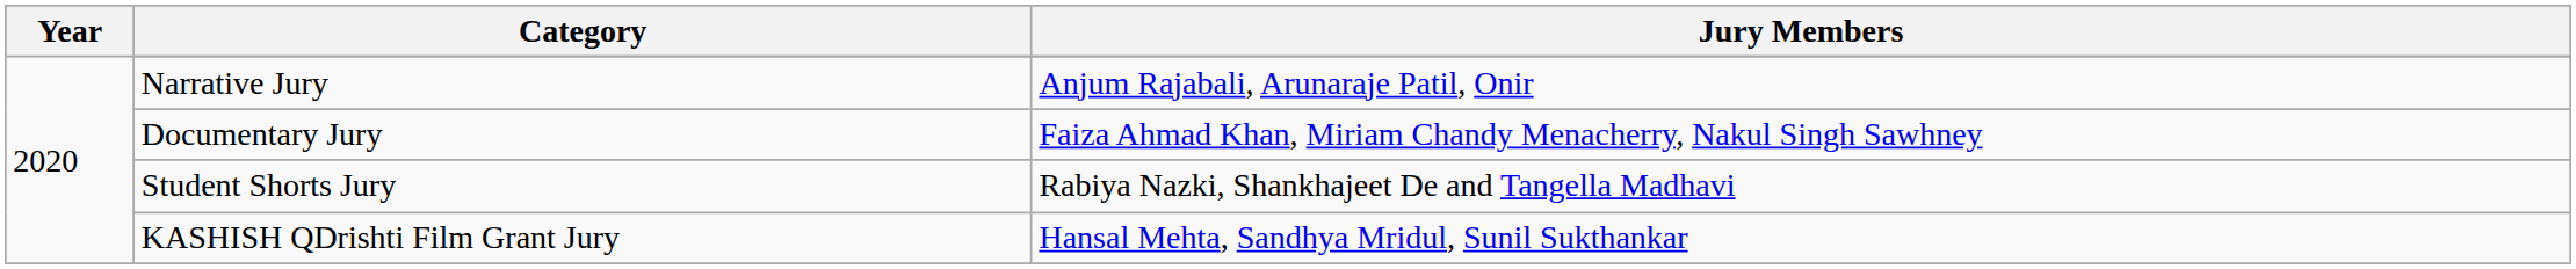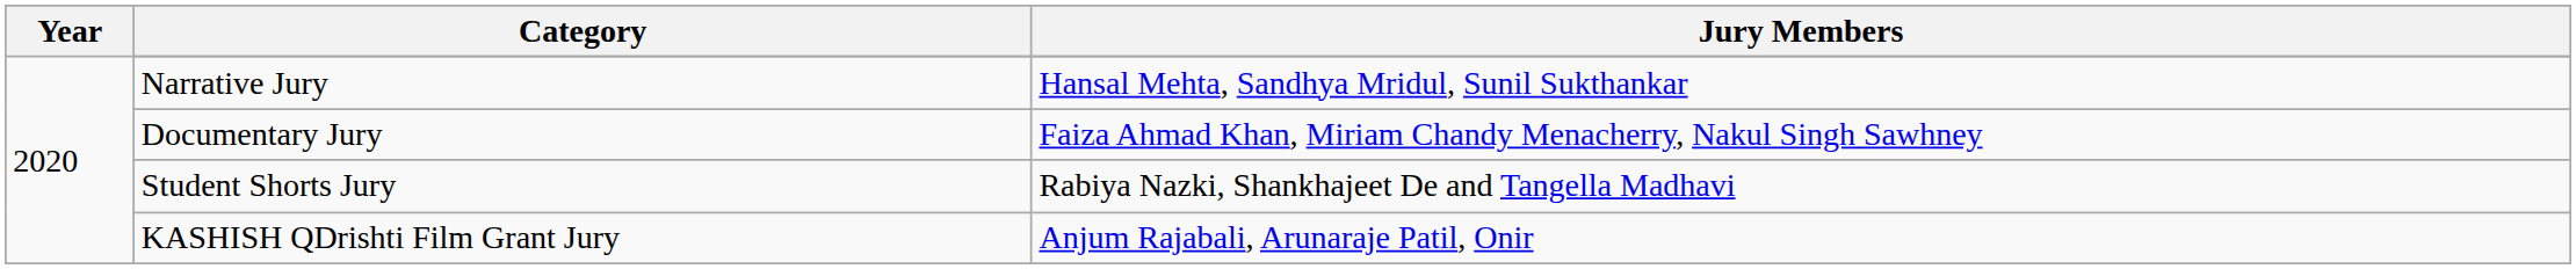Narrative Jury | Jury Members: Anjum Rajabali, Arunaraje Patil, Onir -> Hansal Mehta, Sandhya Mridul, Sunil Sukthankar
KASHISH QDrishti Film Grant Jury | Jury Members: Hansal Mehta, Sandhya Mridul, Sunil Sukthankar -> Anjum Rajabali, Arunaraje Patil, Onir
